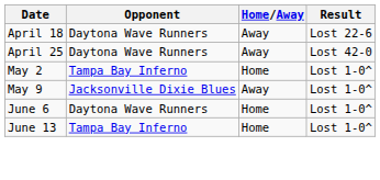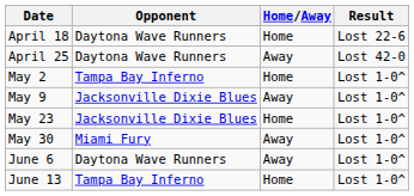April 18 | Home/Away: Away -> Home
+ row: May 23 | Jacksonville Dixie Blues | Home | Lost 1-0^
+ row: May 30 | Miami Fury | Away | Lost 1-0^
June 6 | Home/Away: Home -> Away
